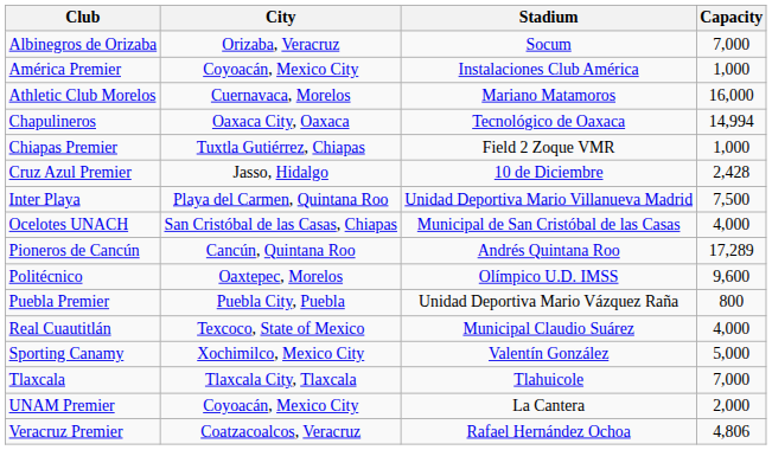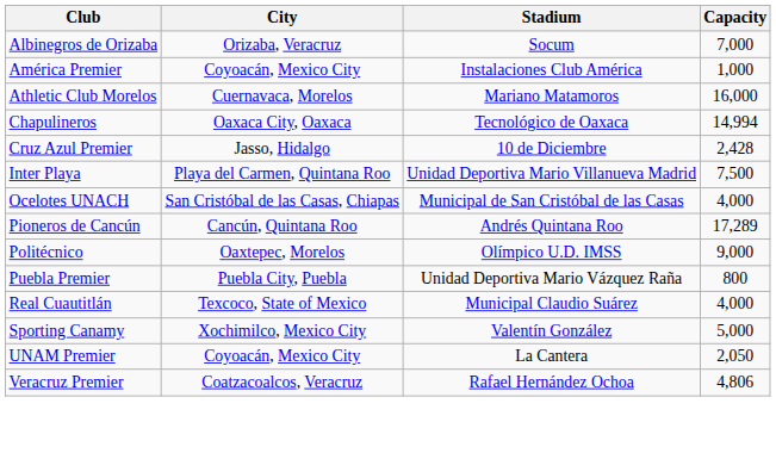- row: Chiapas Premier | Tuxtla Gutiérrez, Chiapas | Field 2 Zoque VMR | 1,000
Politécnico | Capacity: 9,600 -> 9,000
- row: Tlaxcala | Tlaxcala City, Tlaxcala | Tlahuicole | 7,000
UNAM Premier | Capacity: 2,000 -> 2,050
